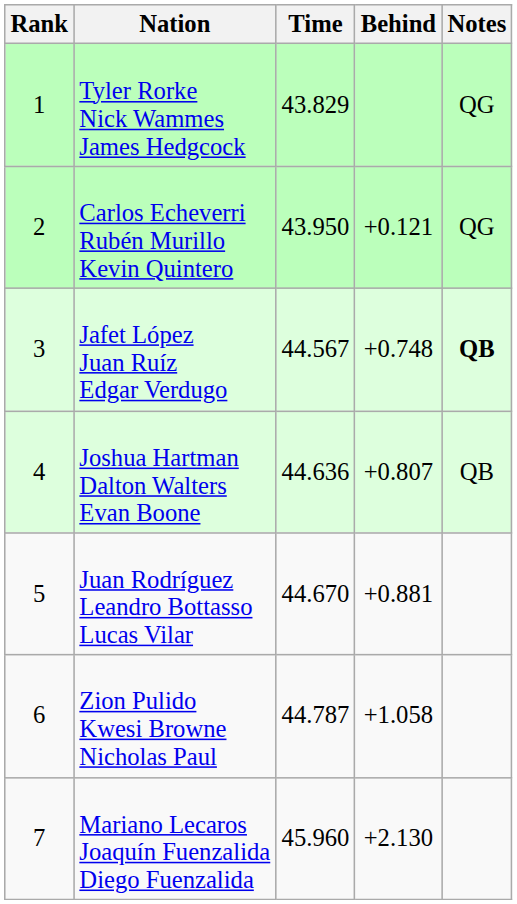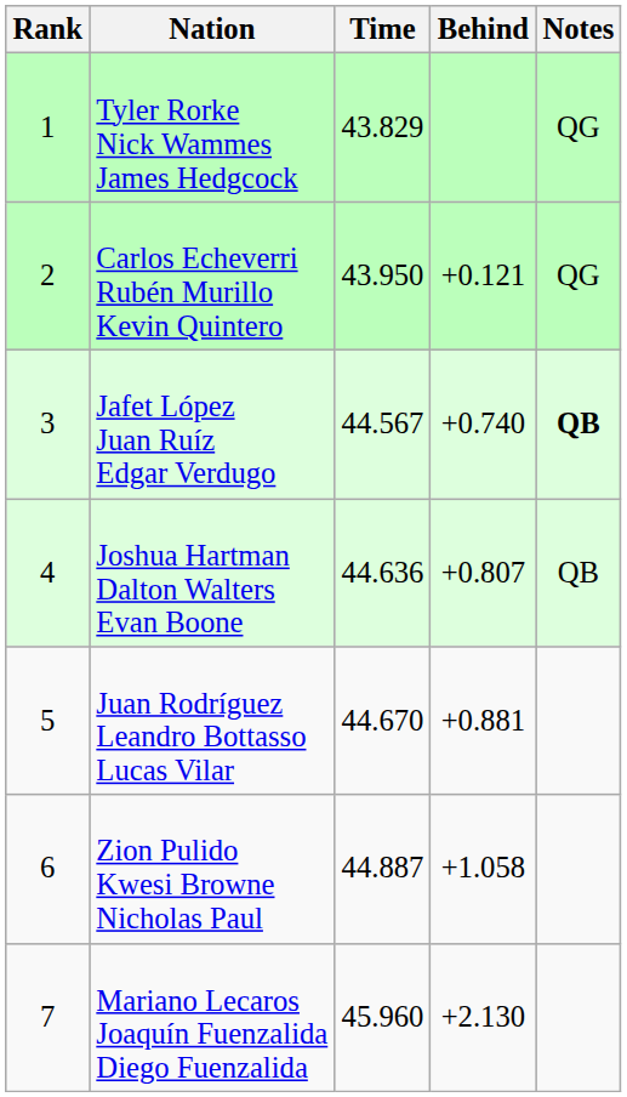Jafet López Juan Ruíz Edgar Verdugo | Behind: +0.748 -> +0.740
Zion Pulido Kwesi Browne Nicholas Paul | Time: 44.787 -> 44.887
